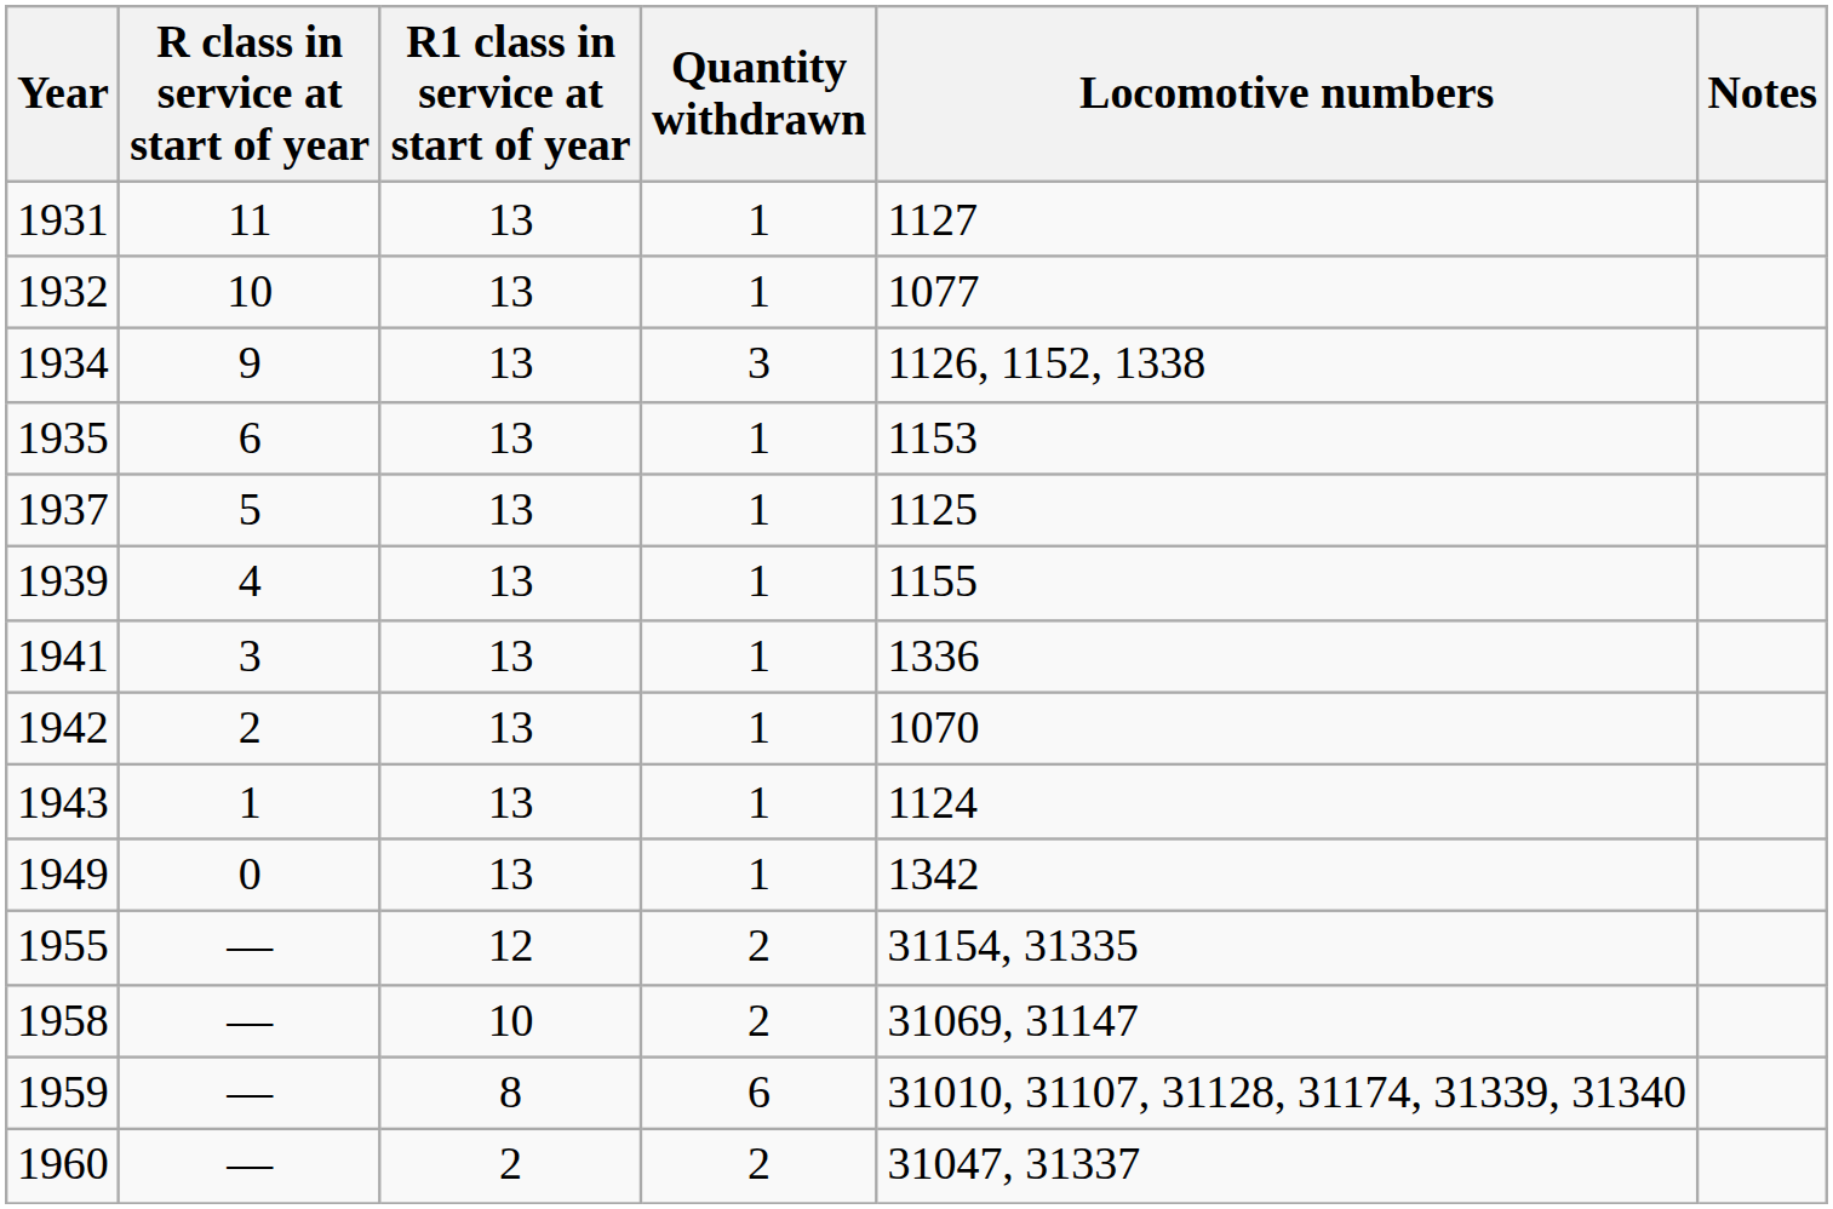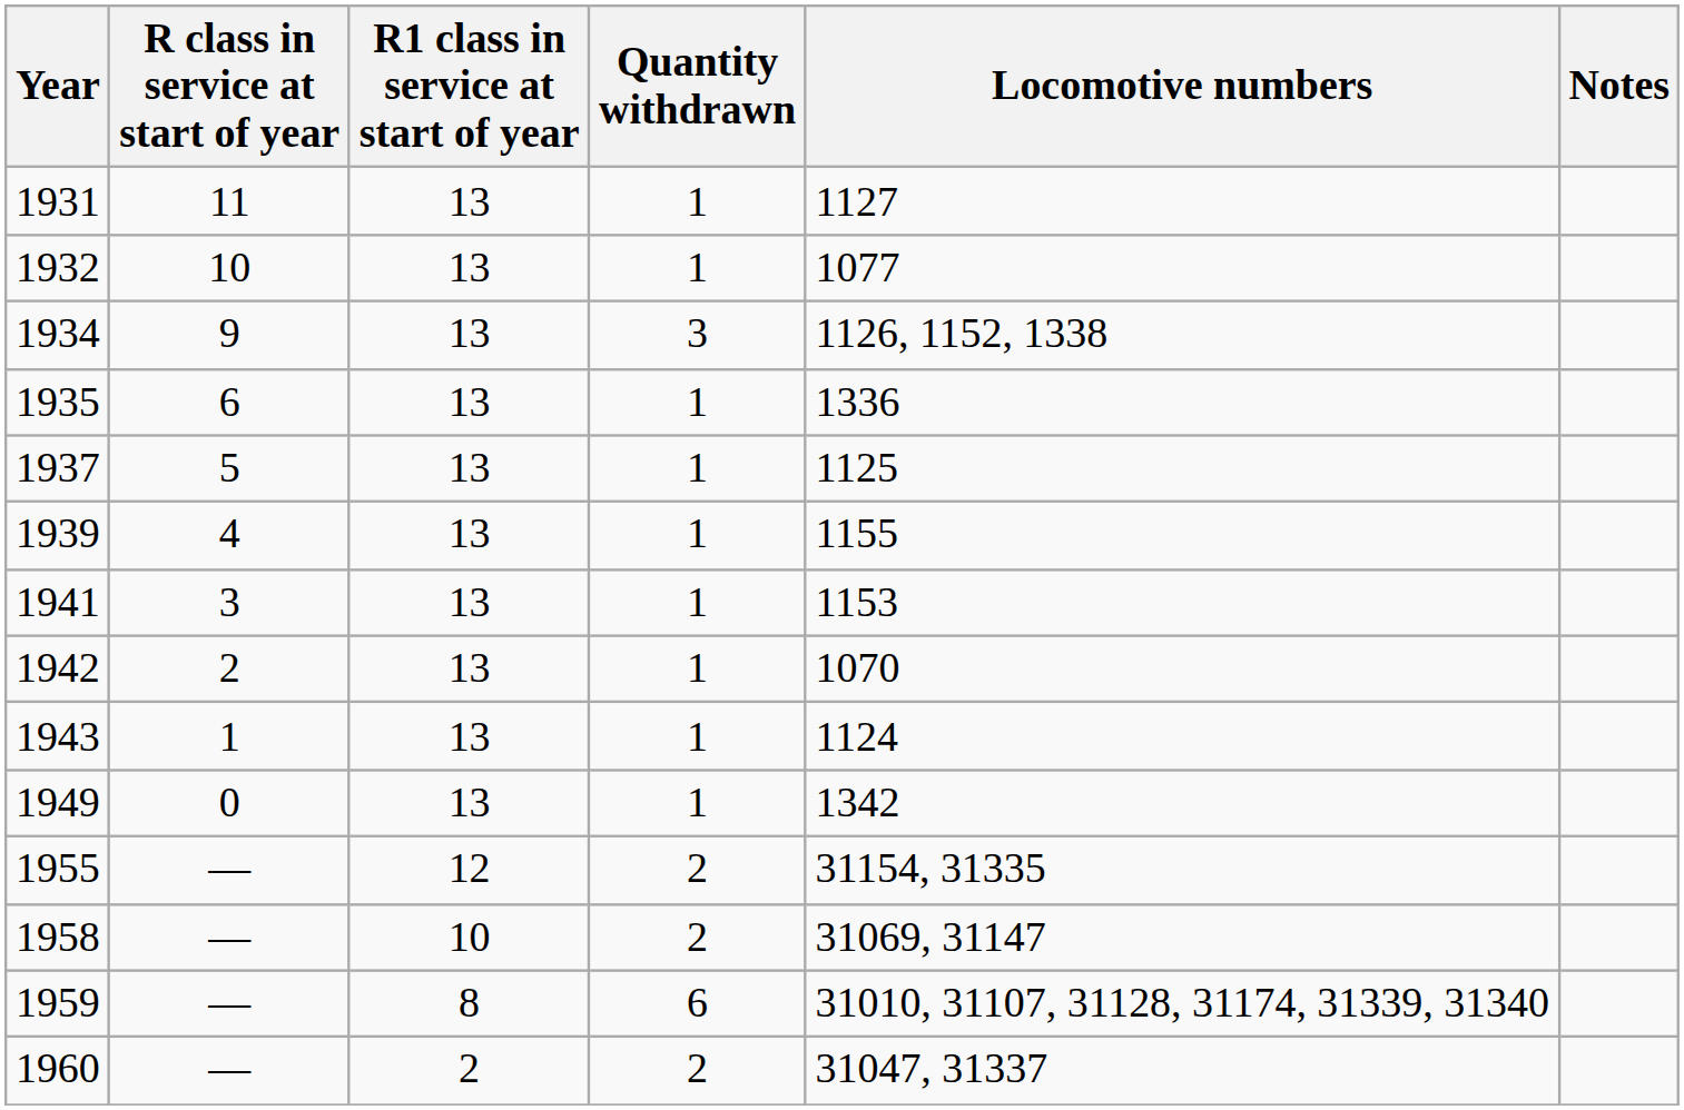1935 | Locomotive numbers: 1153 -> 1336
1941 | Locomotive numbers: 1336 -> 1153
